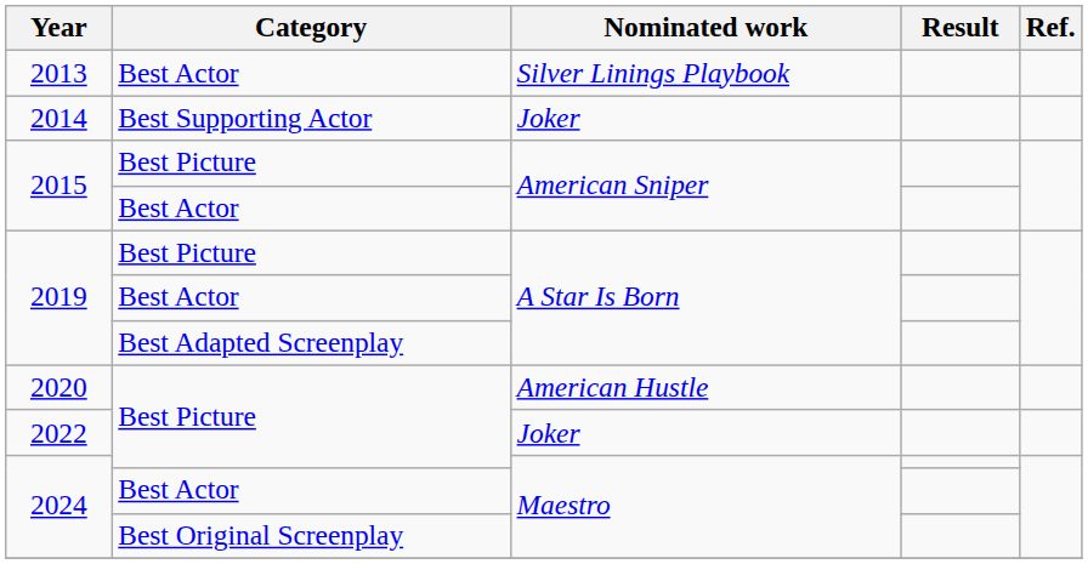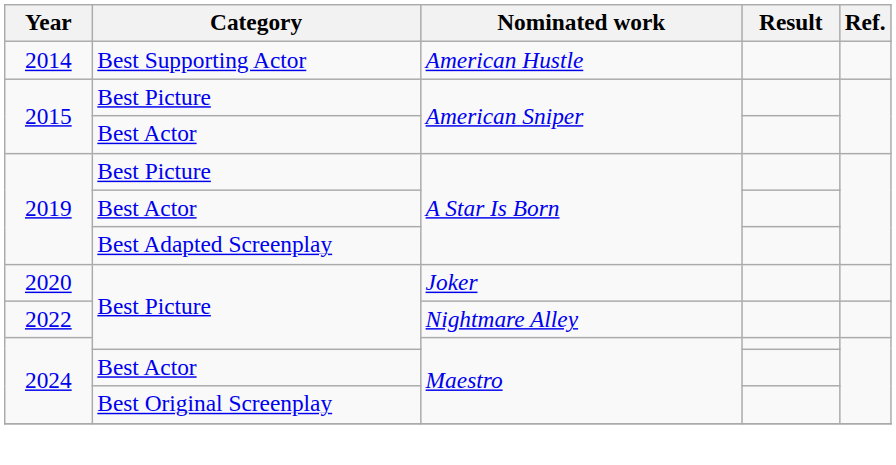- row: 2013 | Best Actor | Silver Linings Playbook
2014 | Nominated work: Joker -> American Hustle
2020 | Nominated work: American Hustle -> Joker
2022 | Nominated work: Joker -> Nightmare Alley
